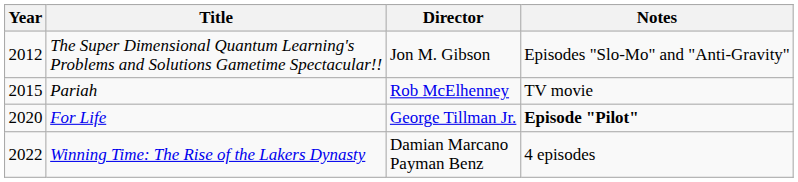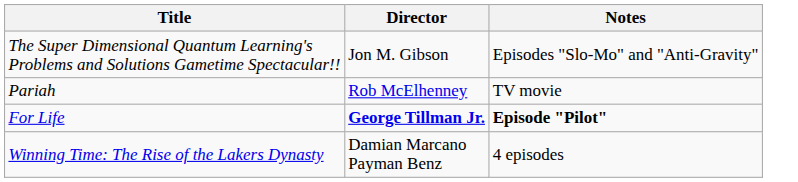- column: Year | 2012 | 2015 | 2020 | 2022
For Life | Director: normal -> bold
